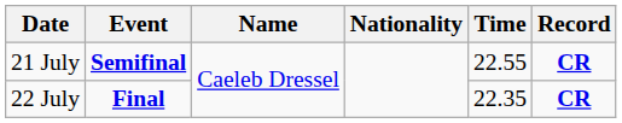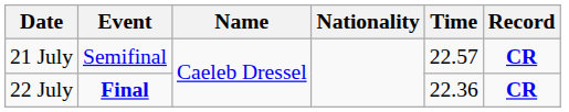21 July | Event: bold -> normal
21 July | Time: 22.55 -> 22.57
22 July | Time: 22.35 -> 22.36
